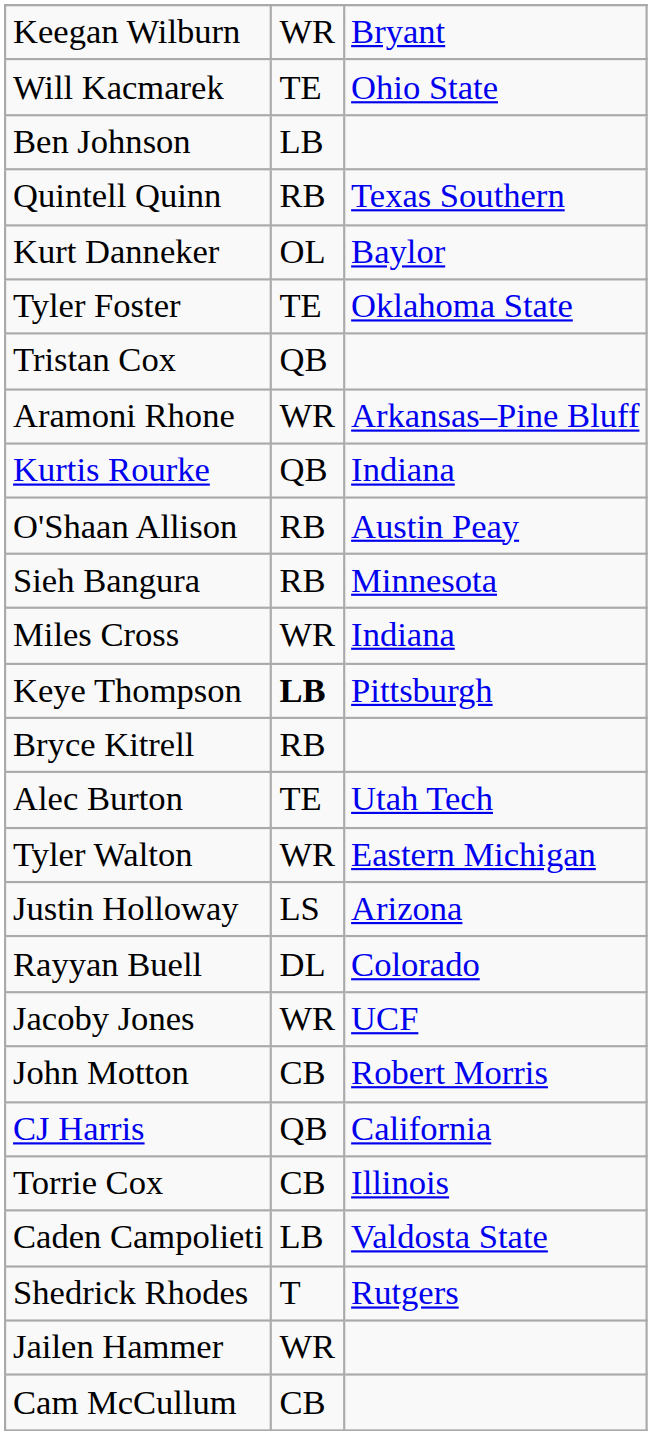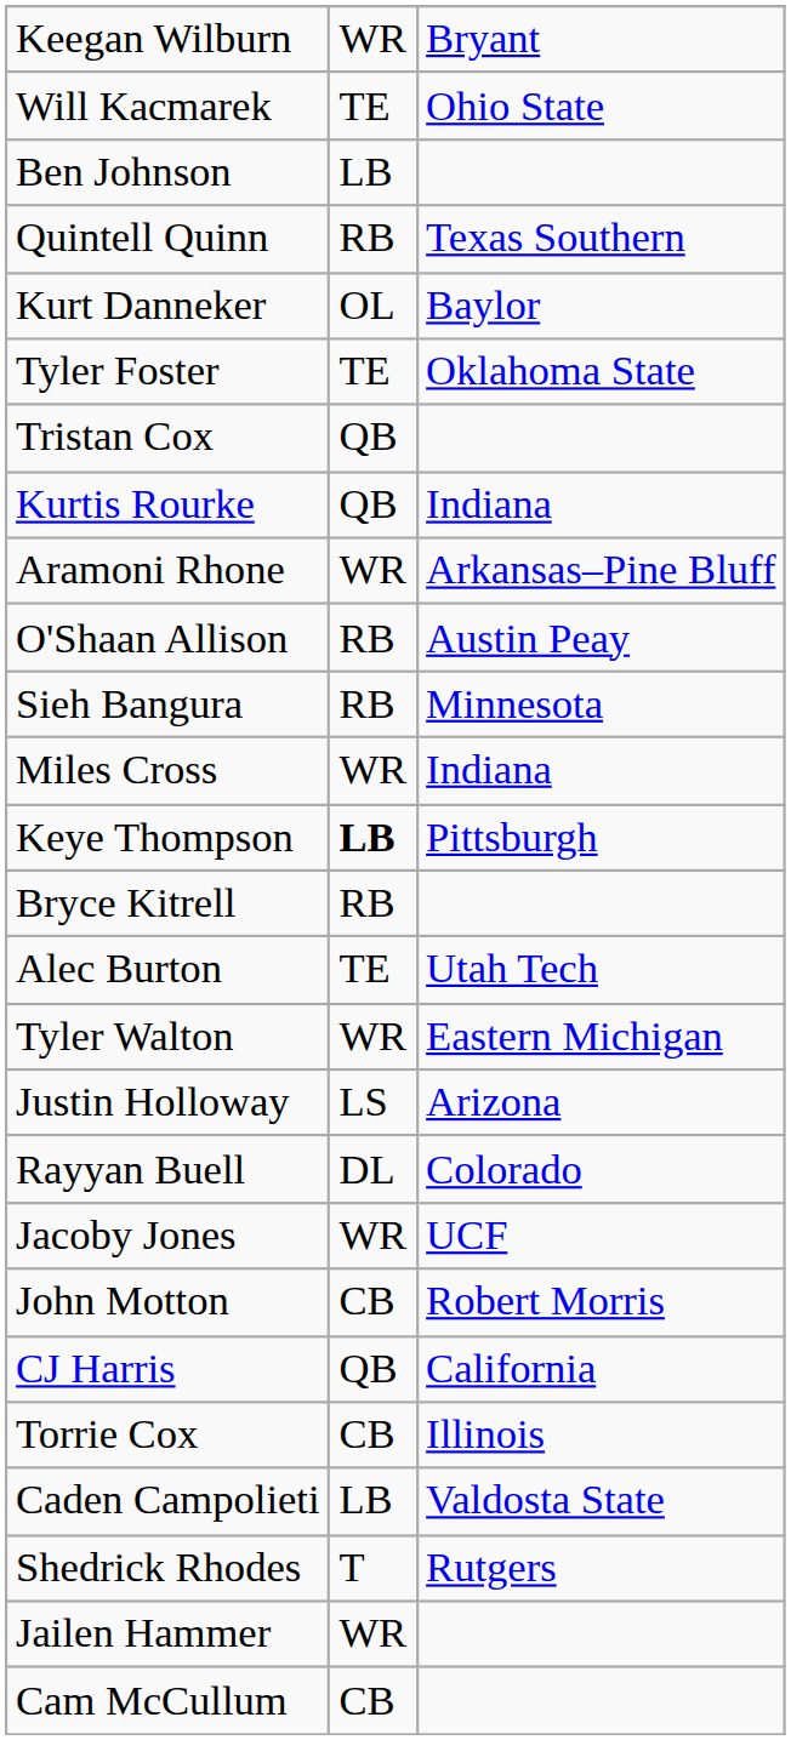rows swapped: Kurtis Rourke <-> Aramoni Rhone
